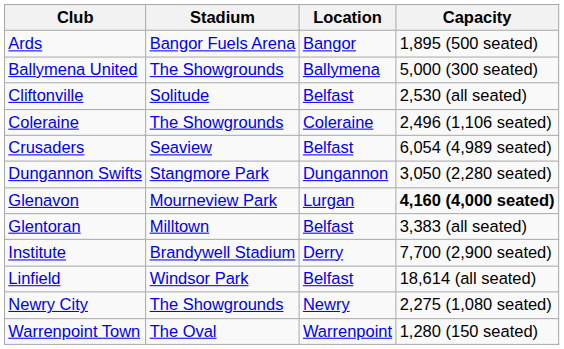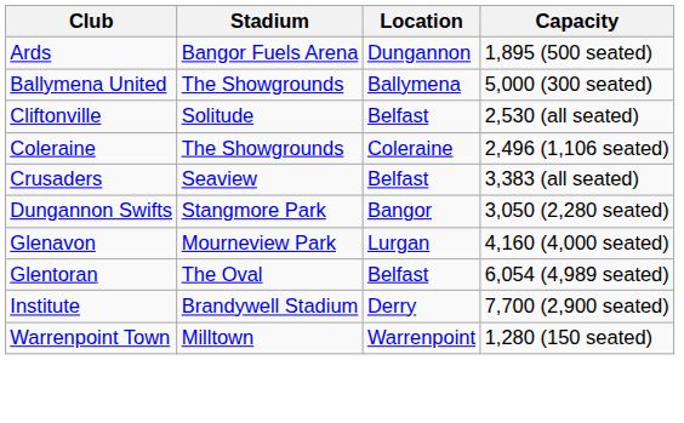Ards | Location: Bangor -> Dungannon
Crusaders | Capacity: 6,054 (4,989 seated) -> 3,383 (all seated)
Dungannon Swifts | Location: Dungannon -> Bangor
Glenavon | Capacity: bold -> normal
Glentoran | Stadium: Milltown -> The Oval
Glentoran | Capacity: 3,383 (all seated) -> 6,054 (4,989 seated)
- row: Linfield | Windsor Park | Belfast | 18,614 (all seated)
- row: Newry City | The Showgrounds | Newry | 2,275 (1,080 seated)
Warrenpoint Town | Stadium: The Oval -> Milltown
